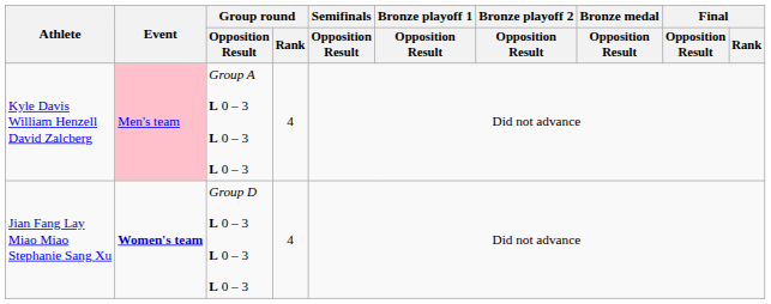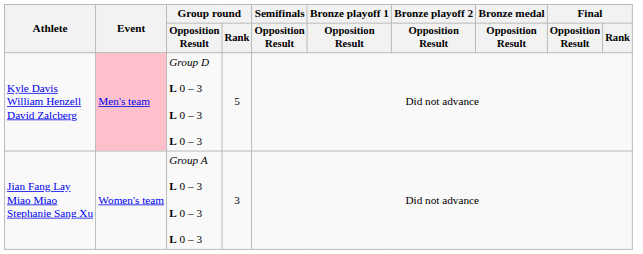Kyle Davis William Henzell David Zalcberg | Group round / Opposition Result: Group A L 0 – 3 L 0 – 3 L 0 – 3 -> Group D L 0 – 3 L 0 – 3 L 0 – 3
Kyle Davis William Henzell David Zalcberg | Group round / Rank: 4 -> 5
Jian Fang Lay Miao Miao Stephanie Sang Xu | Event: bold -> normal
Jian Fang Lay Miao Miao Stephanie Sang Xu | Group round / Opposition Result: Group D L 0 – 3 L 0 – 3 L 0 – 3 -> Group A L 0 – 3 L 0 – 3 L 0 – 3
Jian Fang Lay Miao Miao Stephanie Sang Xu | Group round / Rank: 4 -> 3
